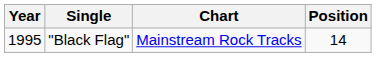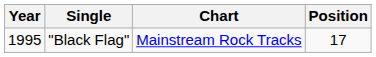"Black Flag" | Position: 14 -> 17
